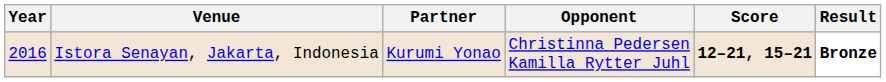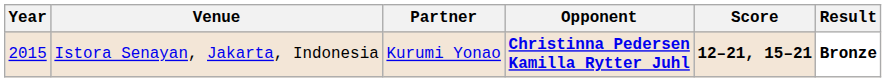Istora Senayan, Jakarta, Indonesia | Year: 2016 -> 2015
Istora Senayan, Jakarta, Indonesia | Opponent: normal -> bold
